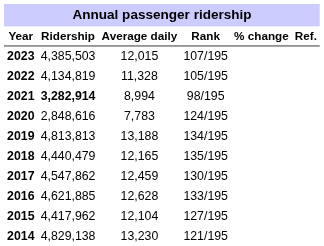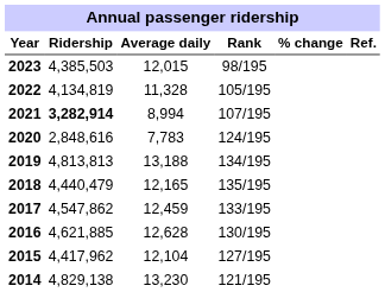2023 | Rank: 107/195 -> 98/195
2021 | Rank: 98/195 -> 107/195
2017 | Rank: 130/195 -> 133/195
2016 | Rank: 133/195 -> 130/195
